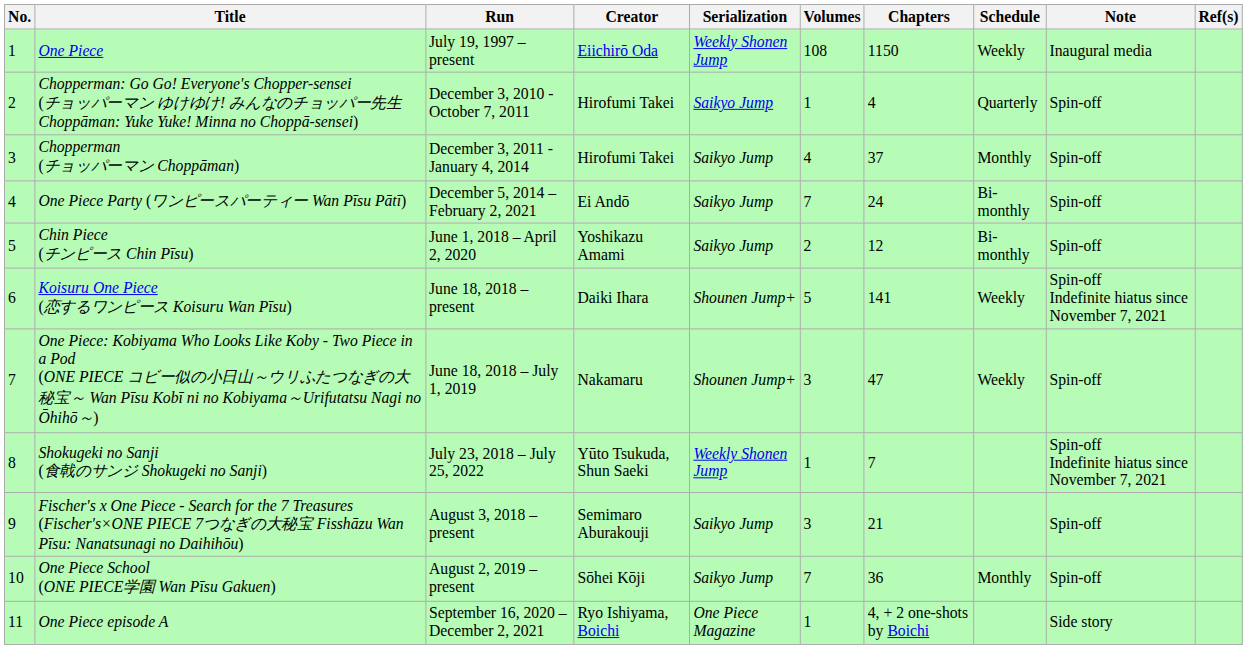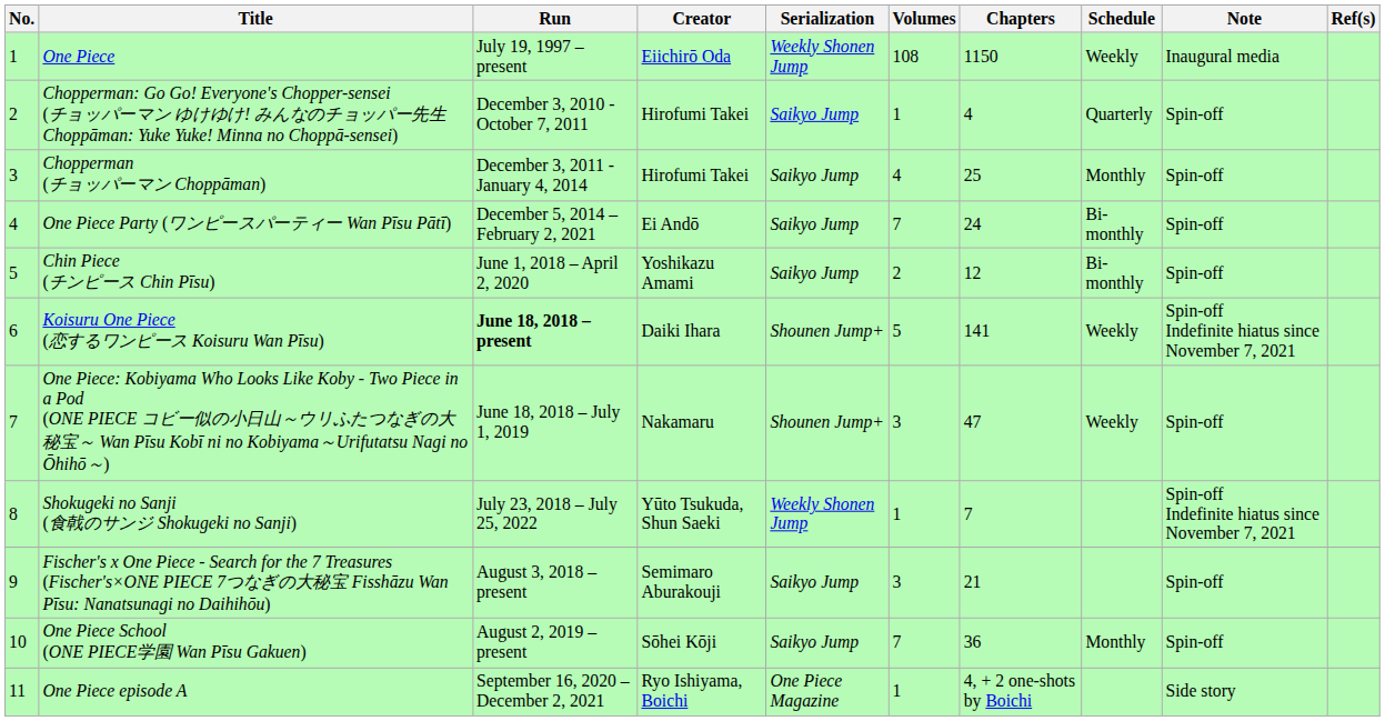Chopperman (チョッパーマン Choppāman) | Chapters: 37 -> 25
Koisuru One Piece (恋するワンピース Koisuru Wan Pīsu) | Run: normal -> bold
